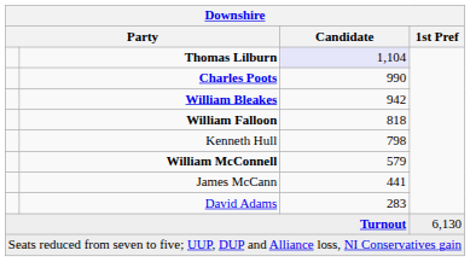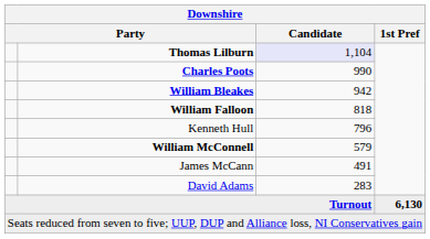Kenneth Hull | Candidate: 798 -> 796
James McCann | Candidate: 441 -> 491
Turnout | 1st Pref: normal -> bold
